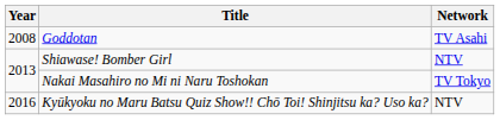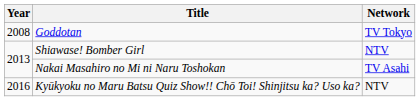Goddotan | Network: TV Asahi -> TV Tokyo
Nakai Masahiro no Mi ni Naru Toshokan | Network: TV Tokyo -> TV Asahi
